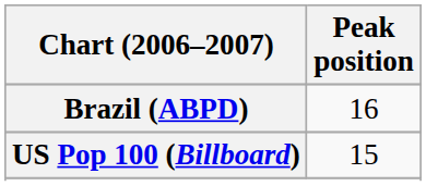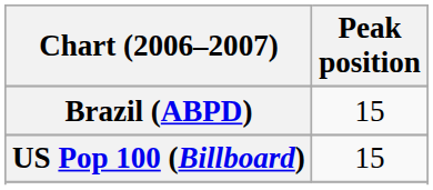Brazil (ABPD) | Peak position: 16 -> 15
